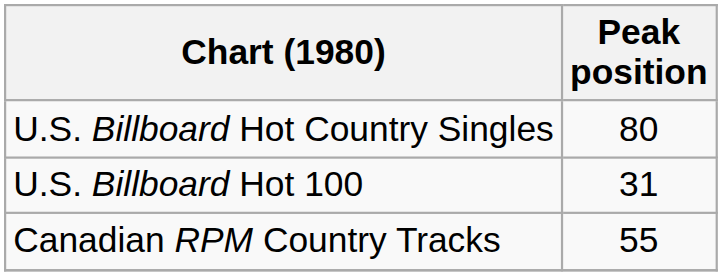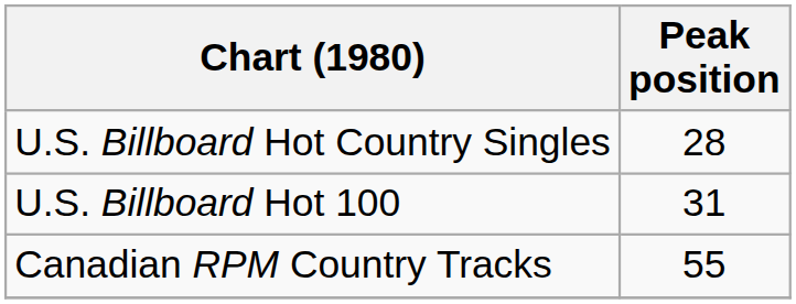U.S. Billboard Hot Country Singles | Peak position: 80 -> 28
